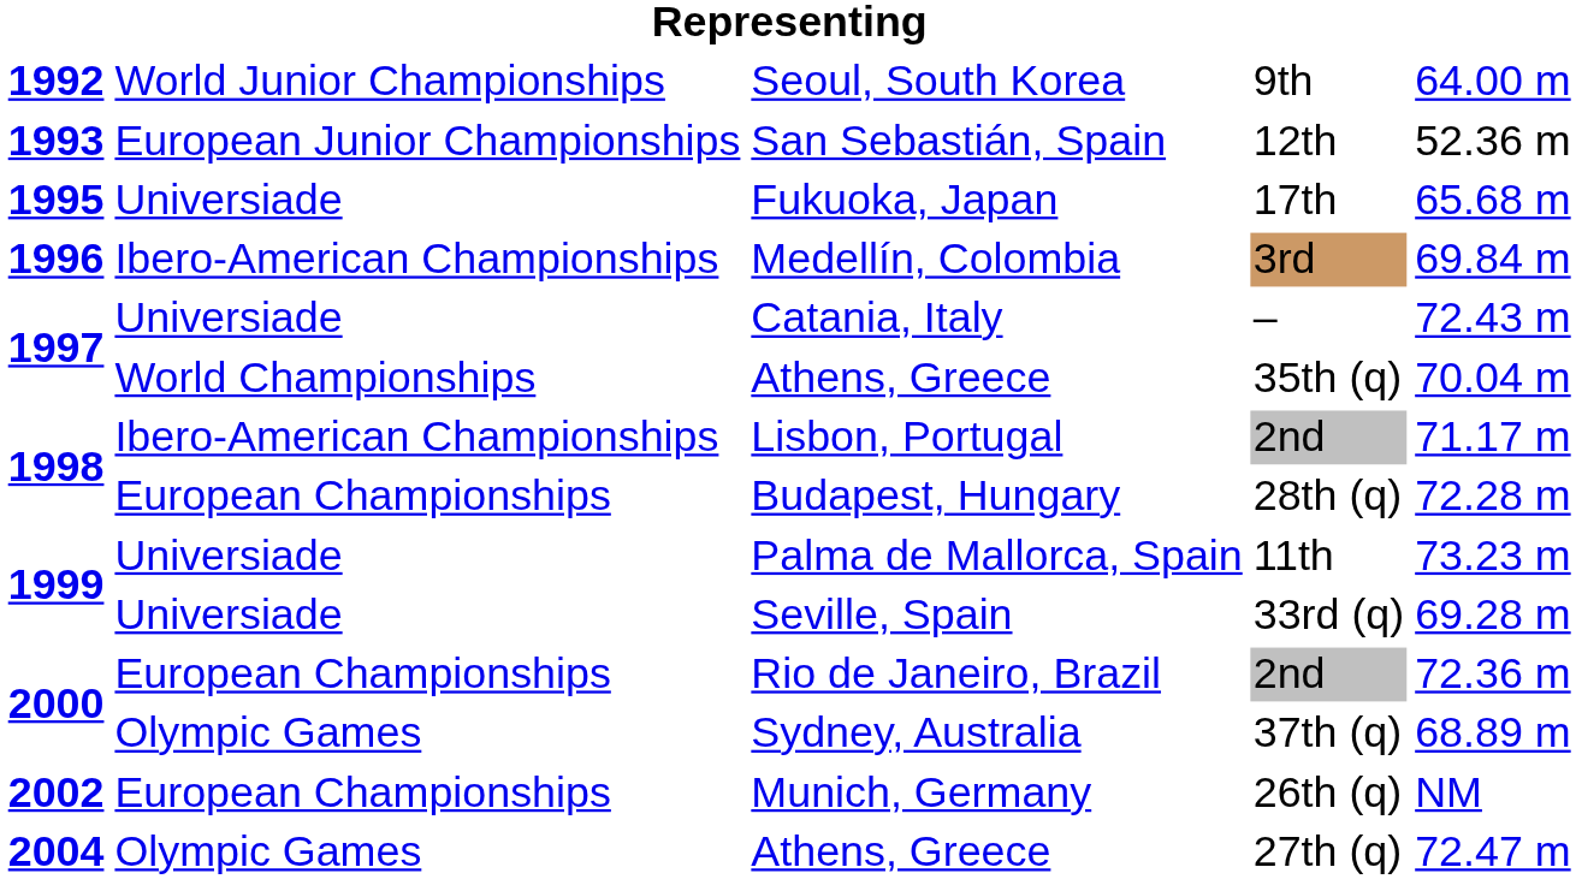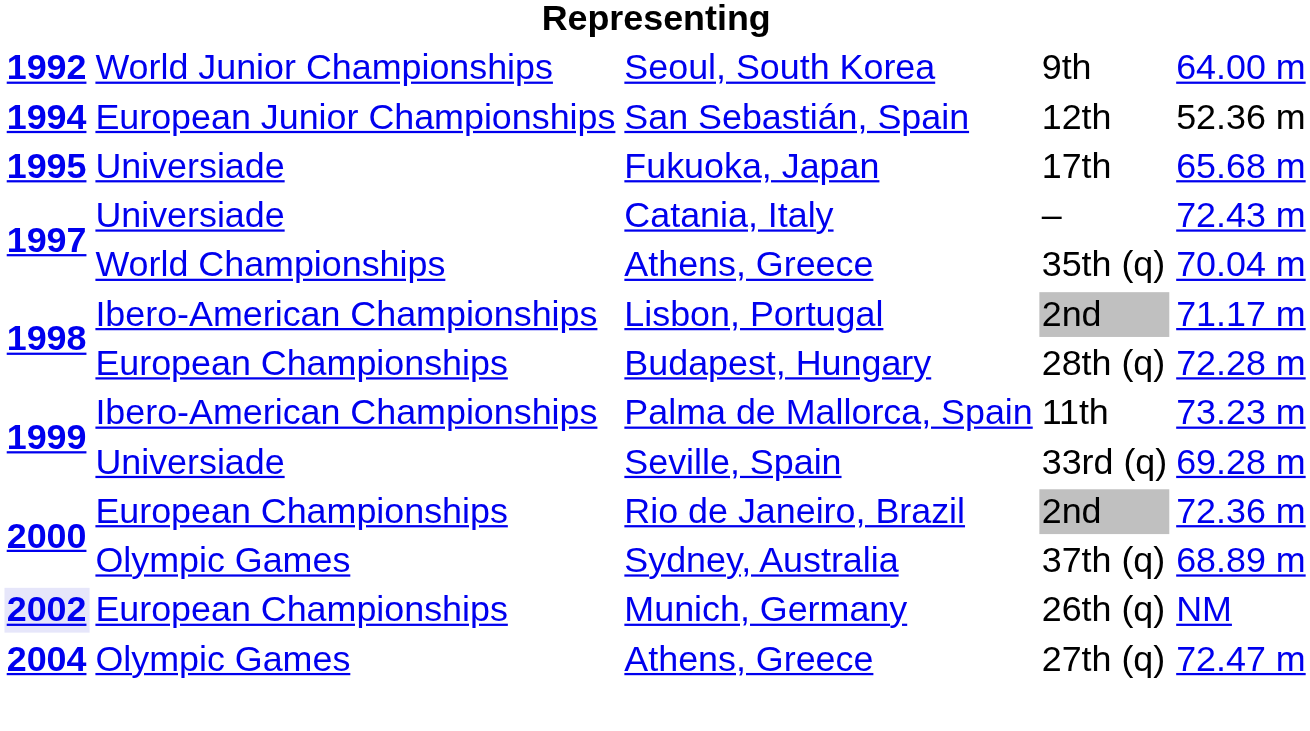San Sebastián, Spain | column 1: 1993 -> 1994
- row: 1996 | Ibero-American Championships | Medellín, Colombia | 3rd | 69.84 m
Palma de Mallorca, Spain | column 2: Universiade -> Ibero-American Championships
Munich, Germany | column 1: no background -> lavender background
